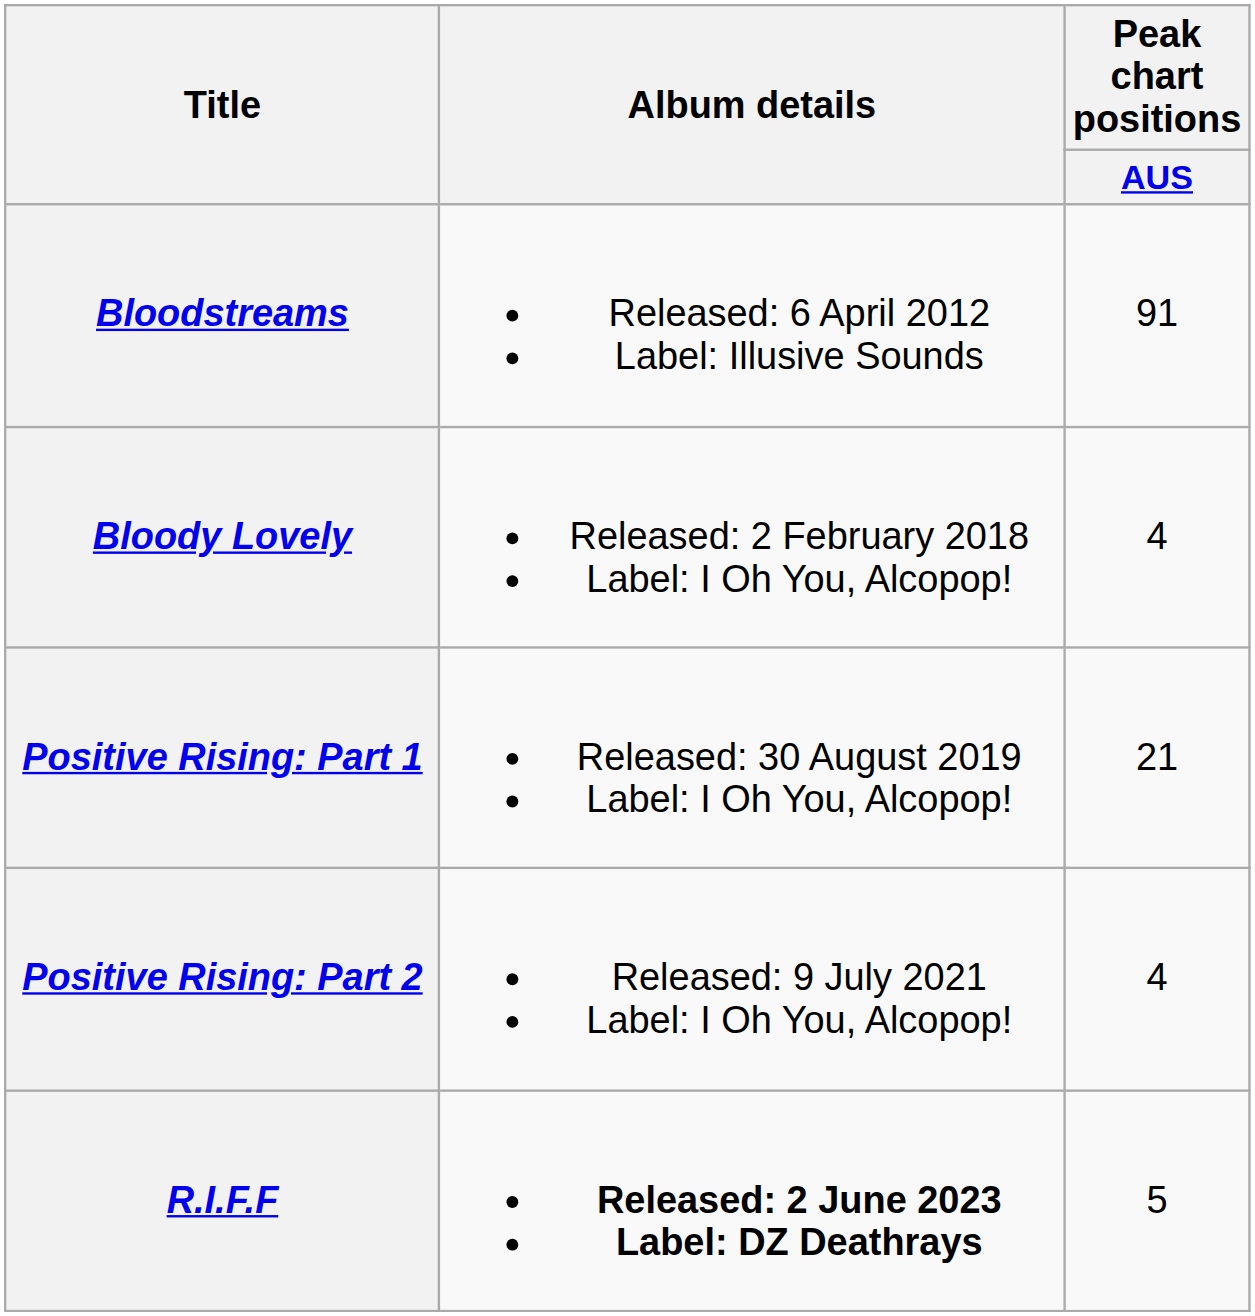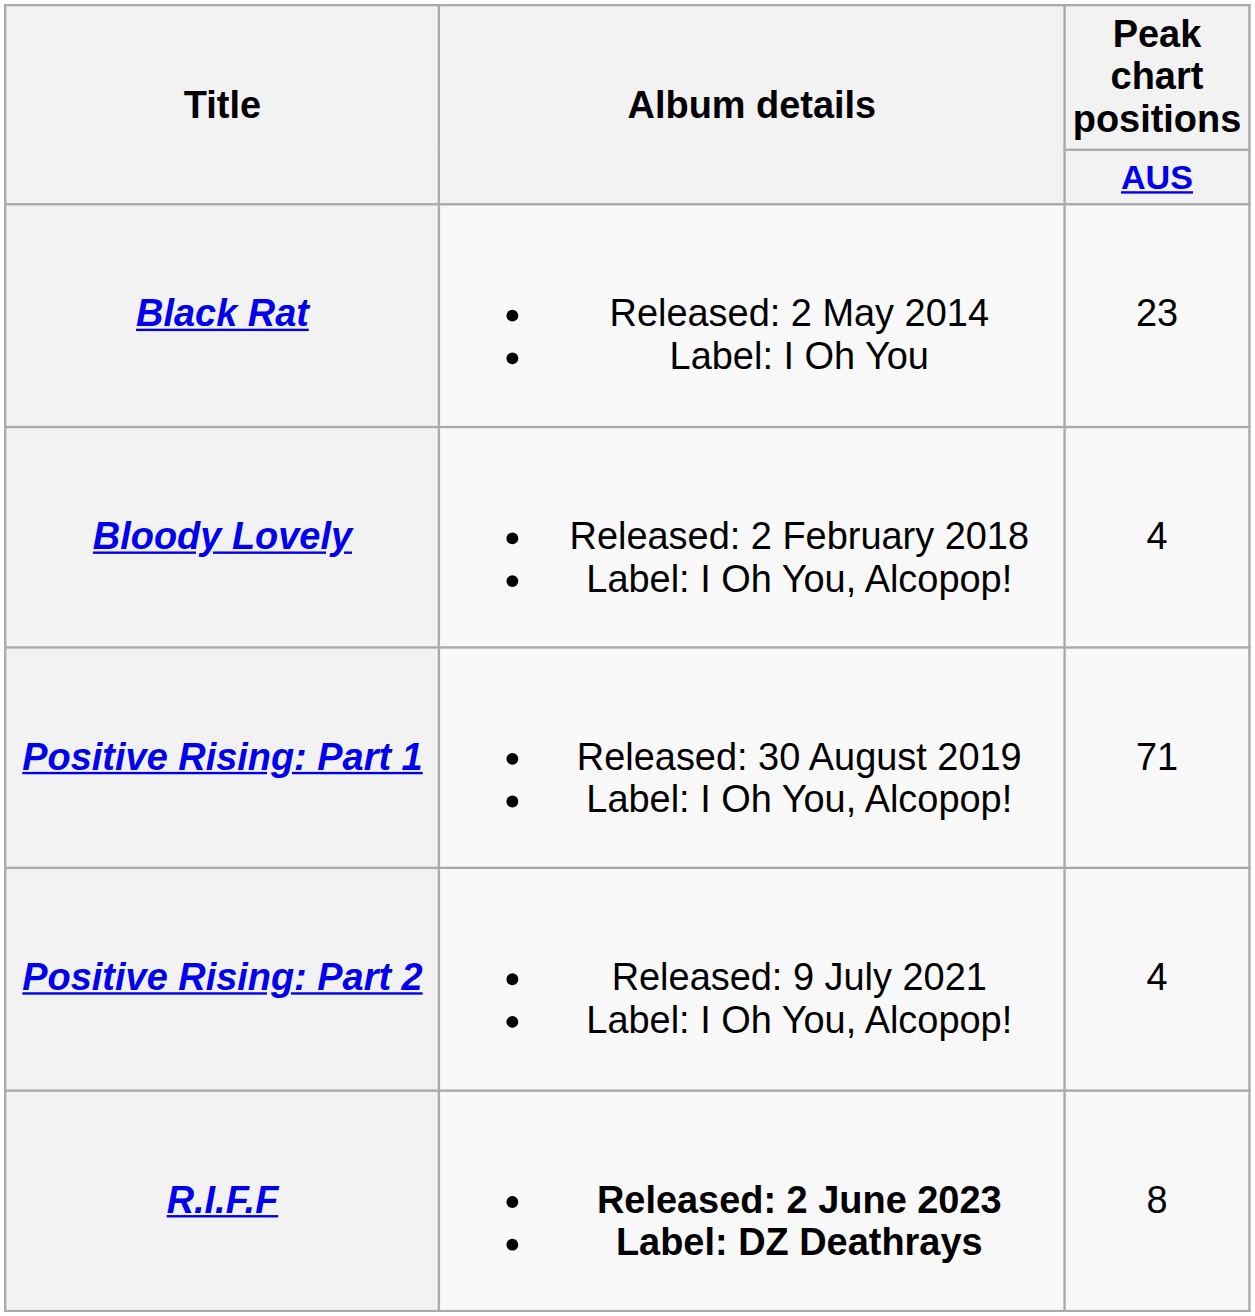- row: Bloodstreams | Released: 6 April 2012 Label: Illusive Sounds | 91
+ row: Black Rat | Released: 2 May 2014 Label: I Oh You | 23
Positive Rising: Part 1 | Peak chart positions / AUS: 21 -> 71
R.I.F.F | Peak chart positions / AUS: 5 -> 8
